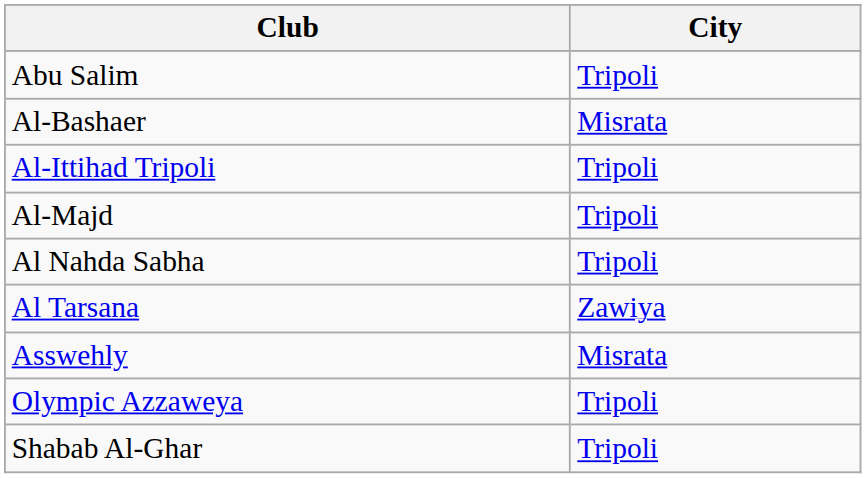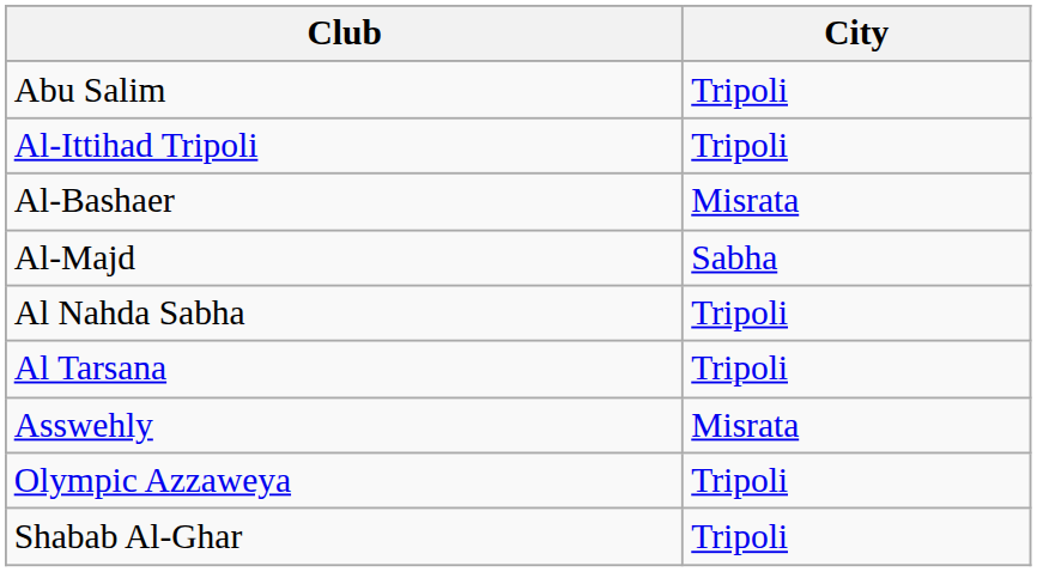rows swapped: Al-Bashaer <-> Al-Ittihad Tripoli
Al-Majd | City: Tripoli -> Sabha
Al Tarsana | City: Zawiya -> Tripoli
